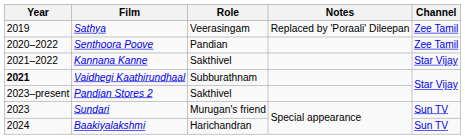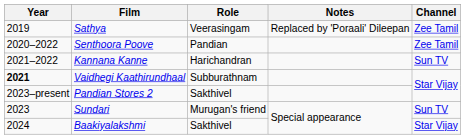Kannana Kanne | Role: Sakthivel -> Harichandran
Kannana Kanne | Channel: Star Vijay -> Sun TV
Baakiyalakshmi | Role: Harichandran -> Sakthivel
Baakiyalakshmi | Channel: Sun TV -> Star Vijay
